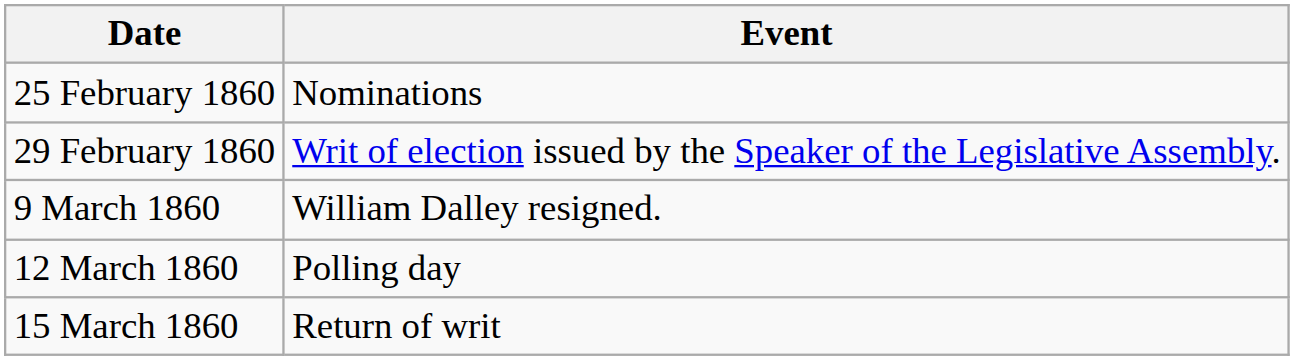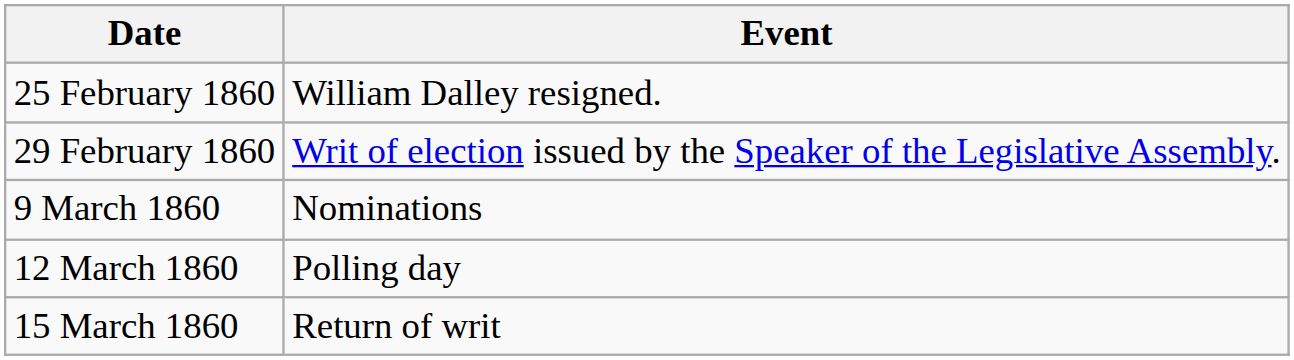25 February 1860 | Event: Nominations -> William Dalley resigned.
9 March 1860 | Event: William Dalley resigned. -> Nominations
